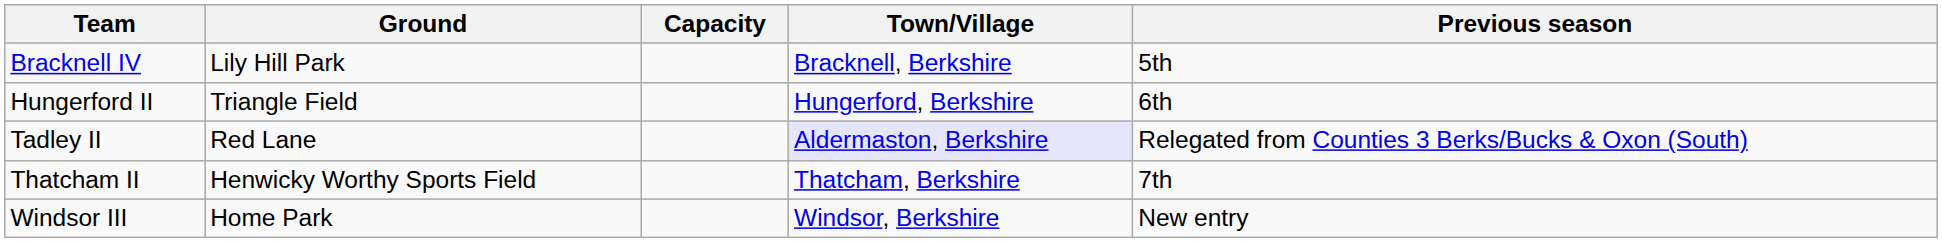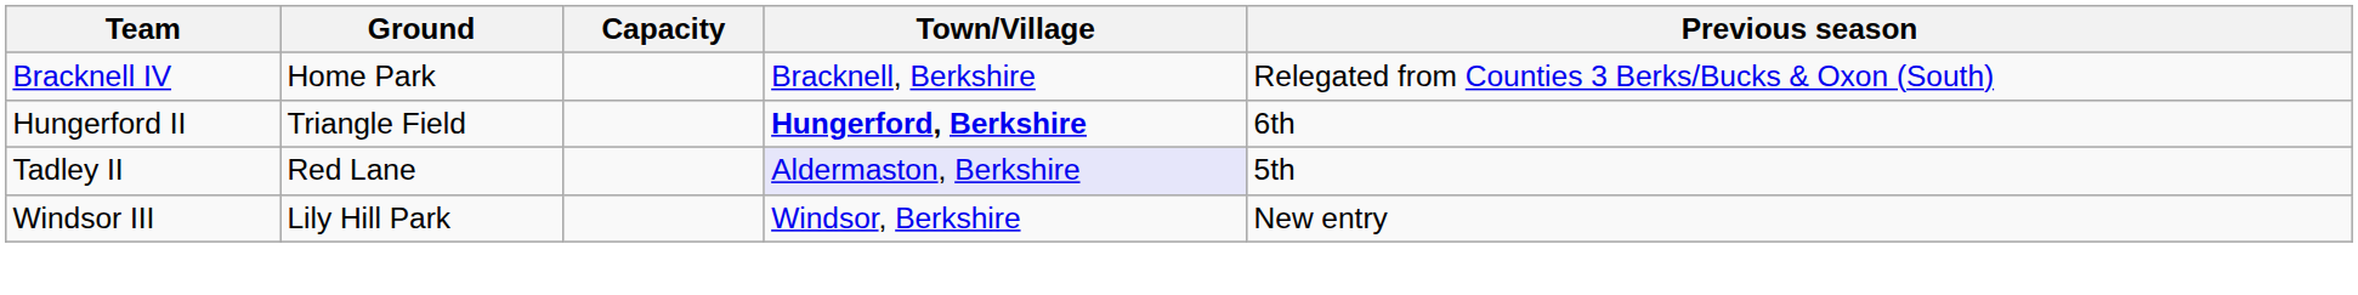Bracknell IV | Ground: Lily Hill Park -> Home Park
Bracknell IV | Previous season: 5th -> Relegated from Counties 3 Berks/Bucks & Oxon (South)
Hungerford II | Town/Village: normal -> bold
Tadley II | Previous season: Relegated from Counties 3 Berks/Bucks & Oxon (South) -> 5th
- row: Thatcham II | Henwicky Worthy Sports Field | Thatcham, Berkshire | 7th
Windsor III | Ground: Home Park -> Lily Hill Park
